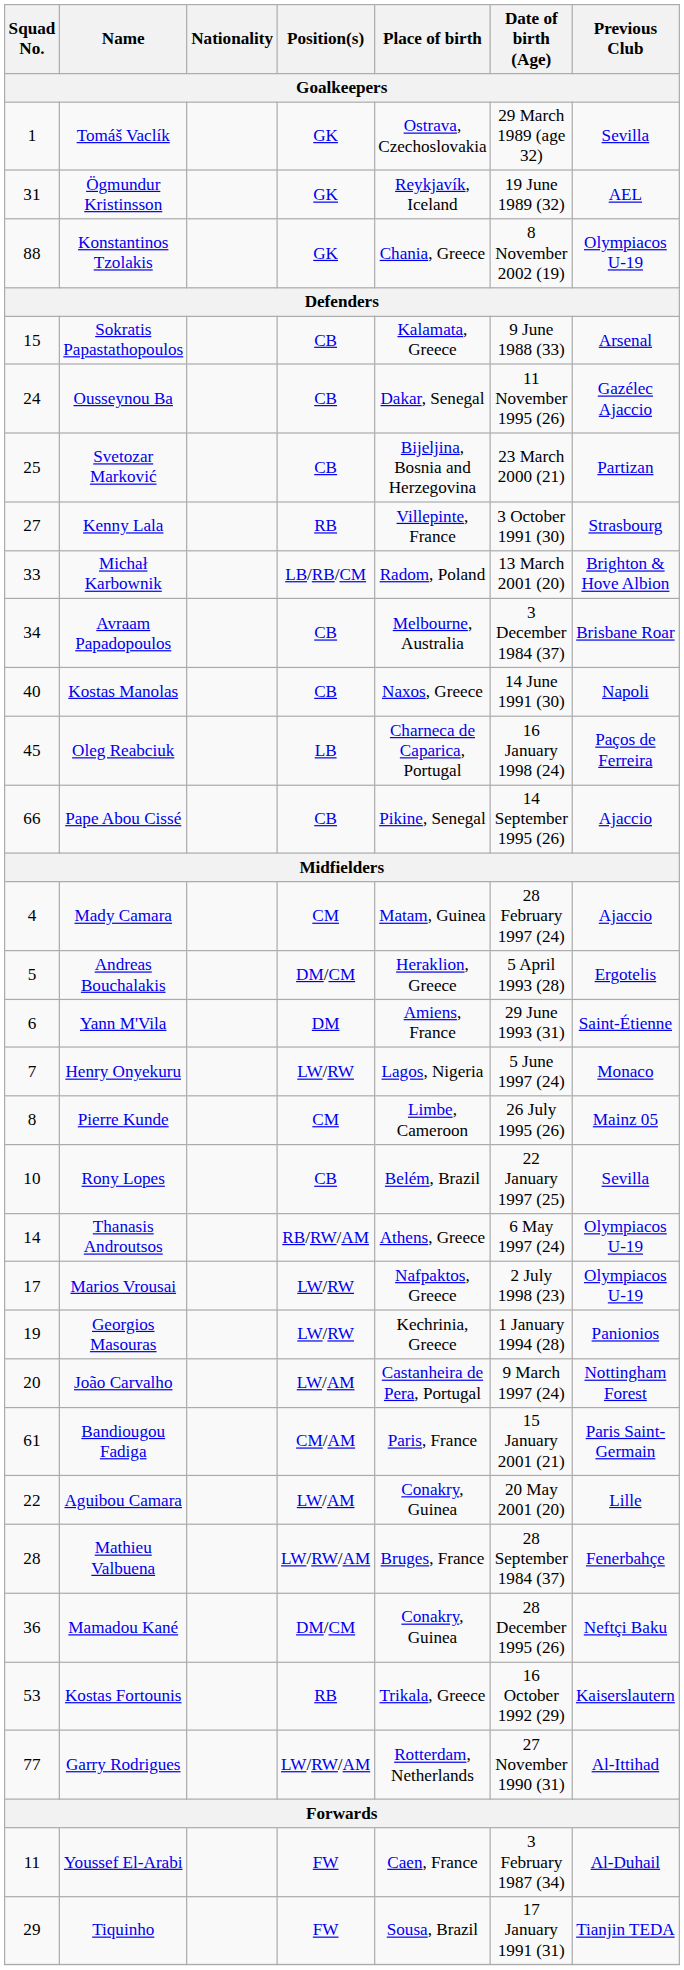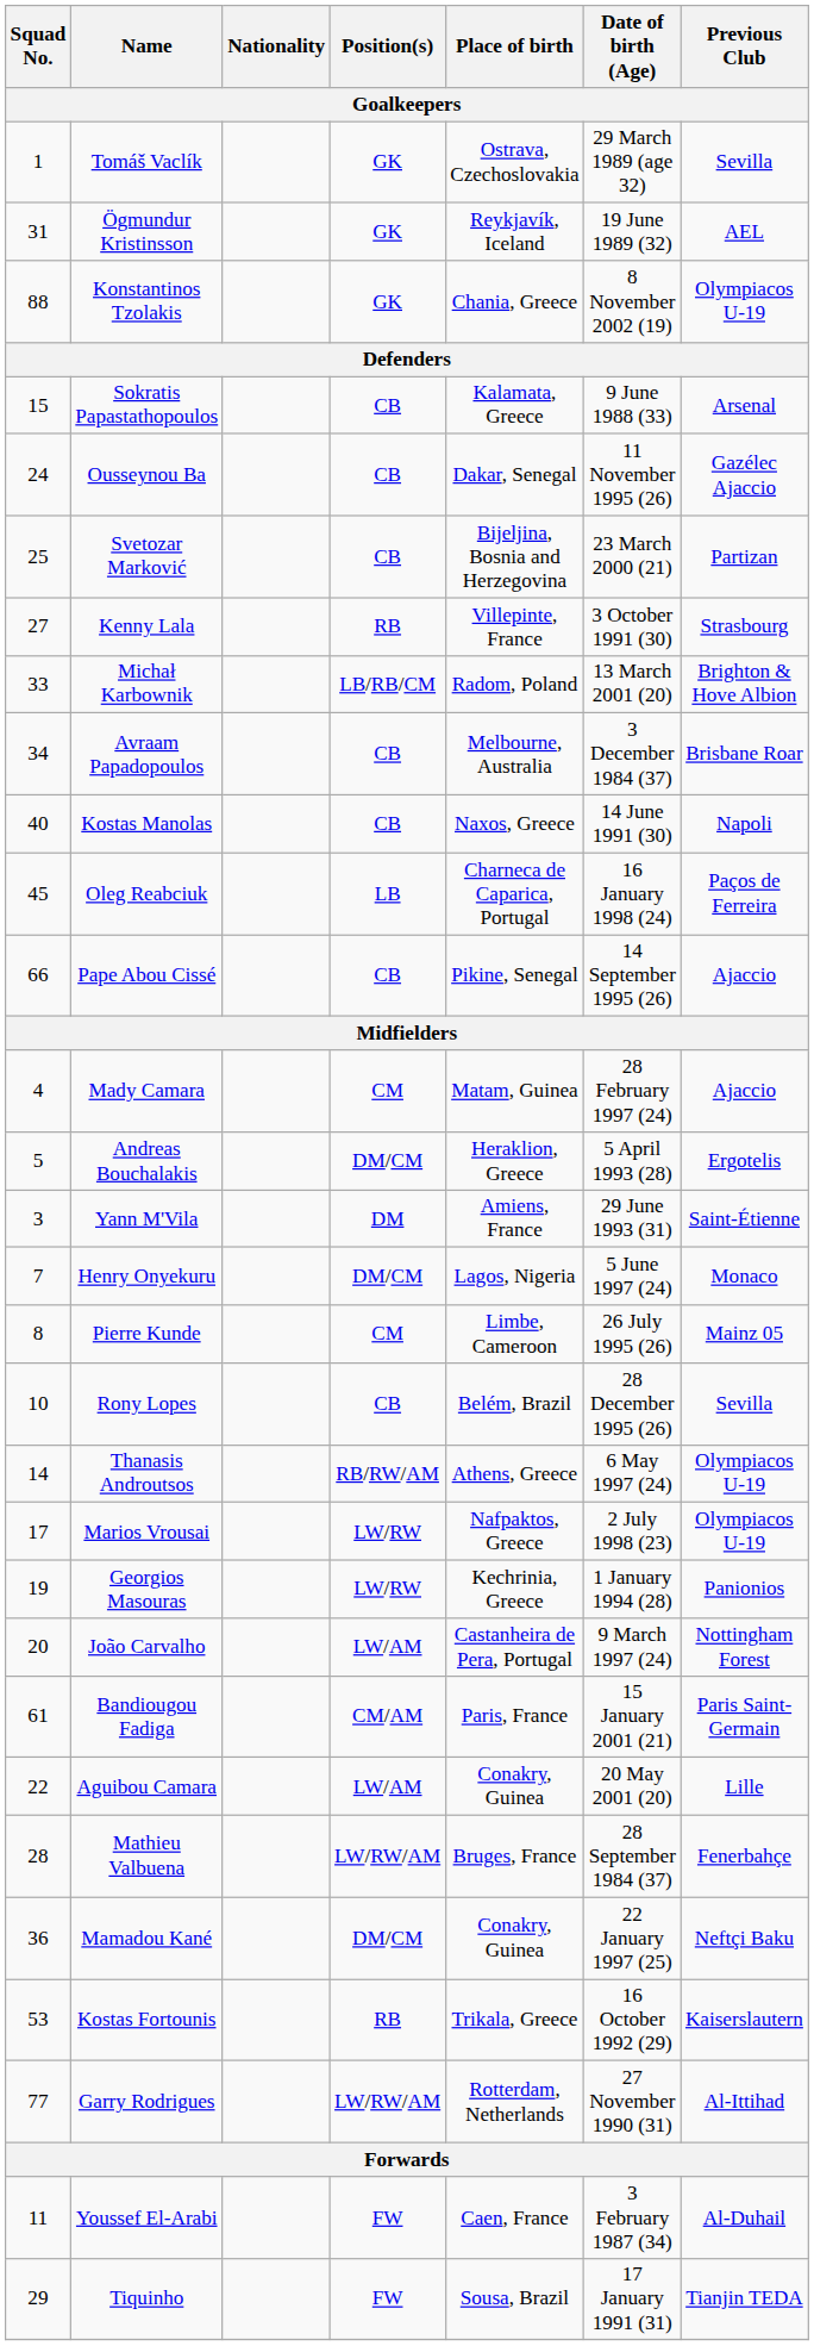Yann M'Vila | Squad No.: 6 -> 3
Henry Onyekuru | Position(s): LW/RW -> DM/CM
Rony Lopes | Date of birth (Age): 22 January 1997 (25) -> 28 December 1995 (26)
Mamadou Kané | Date of birth (Age): 28 December 1995 (26) -> 22 January 1997 (25)
